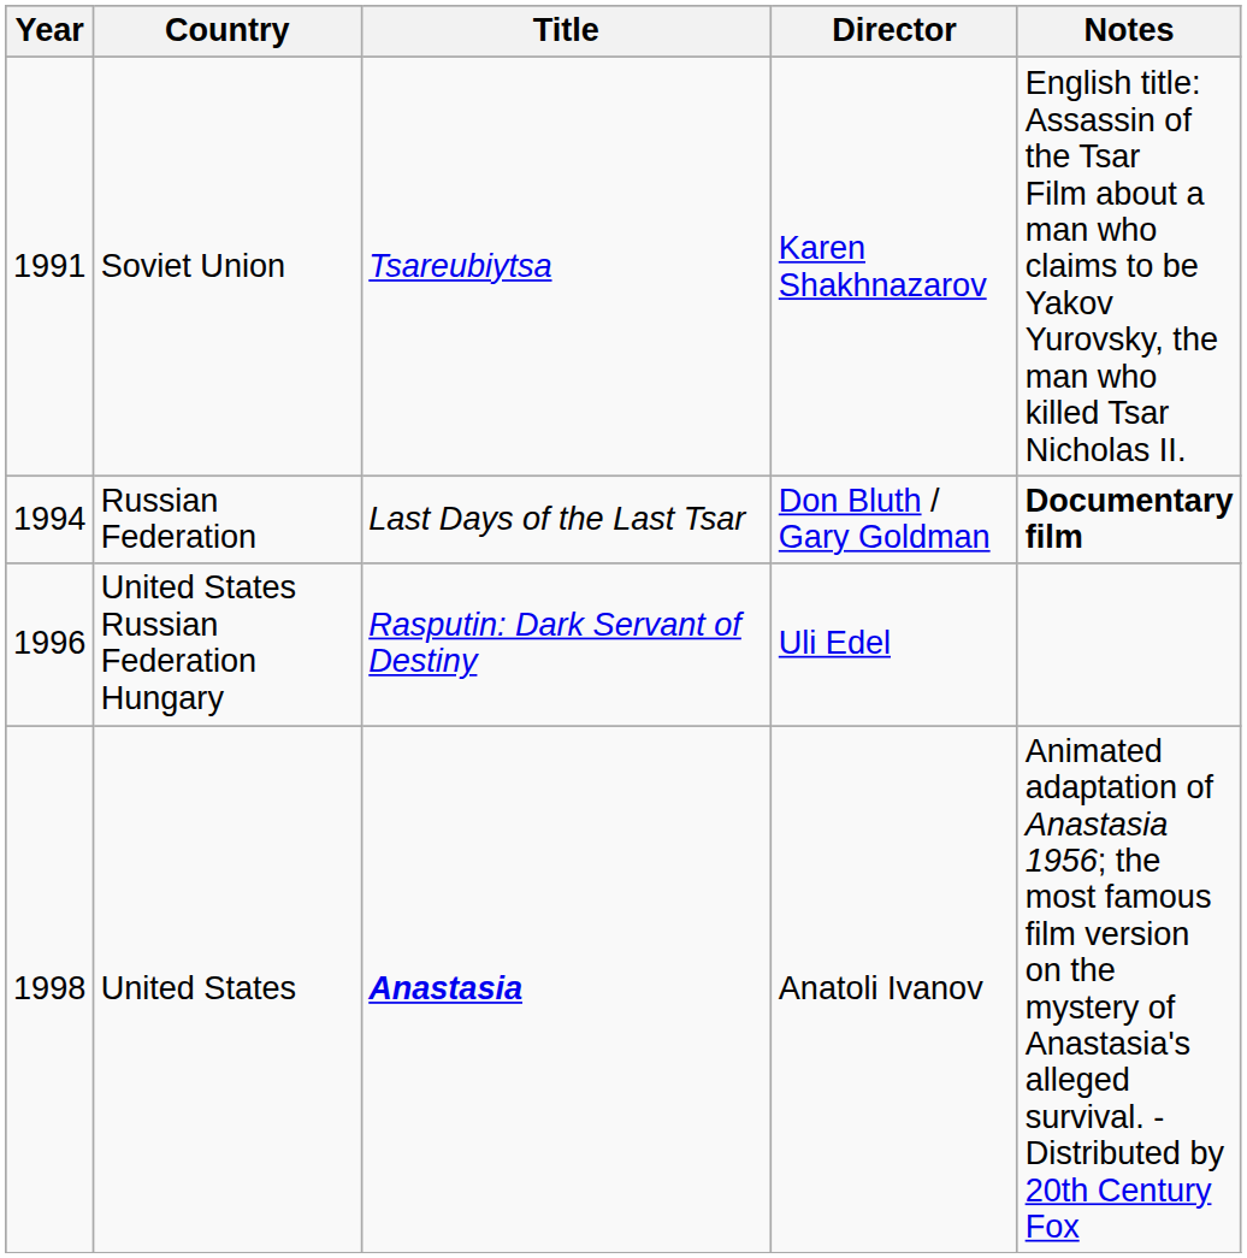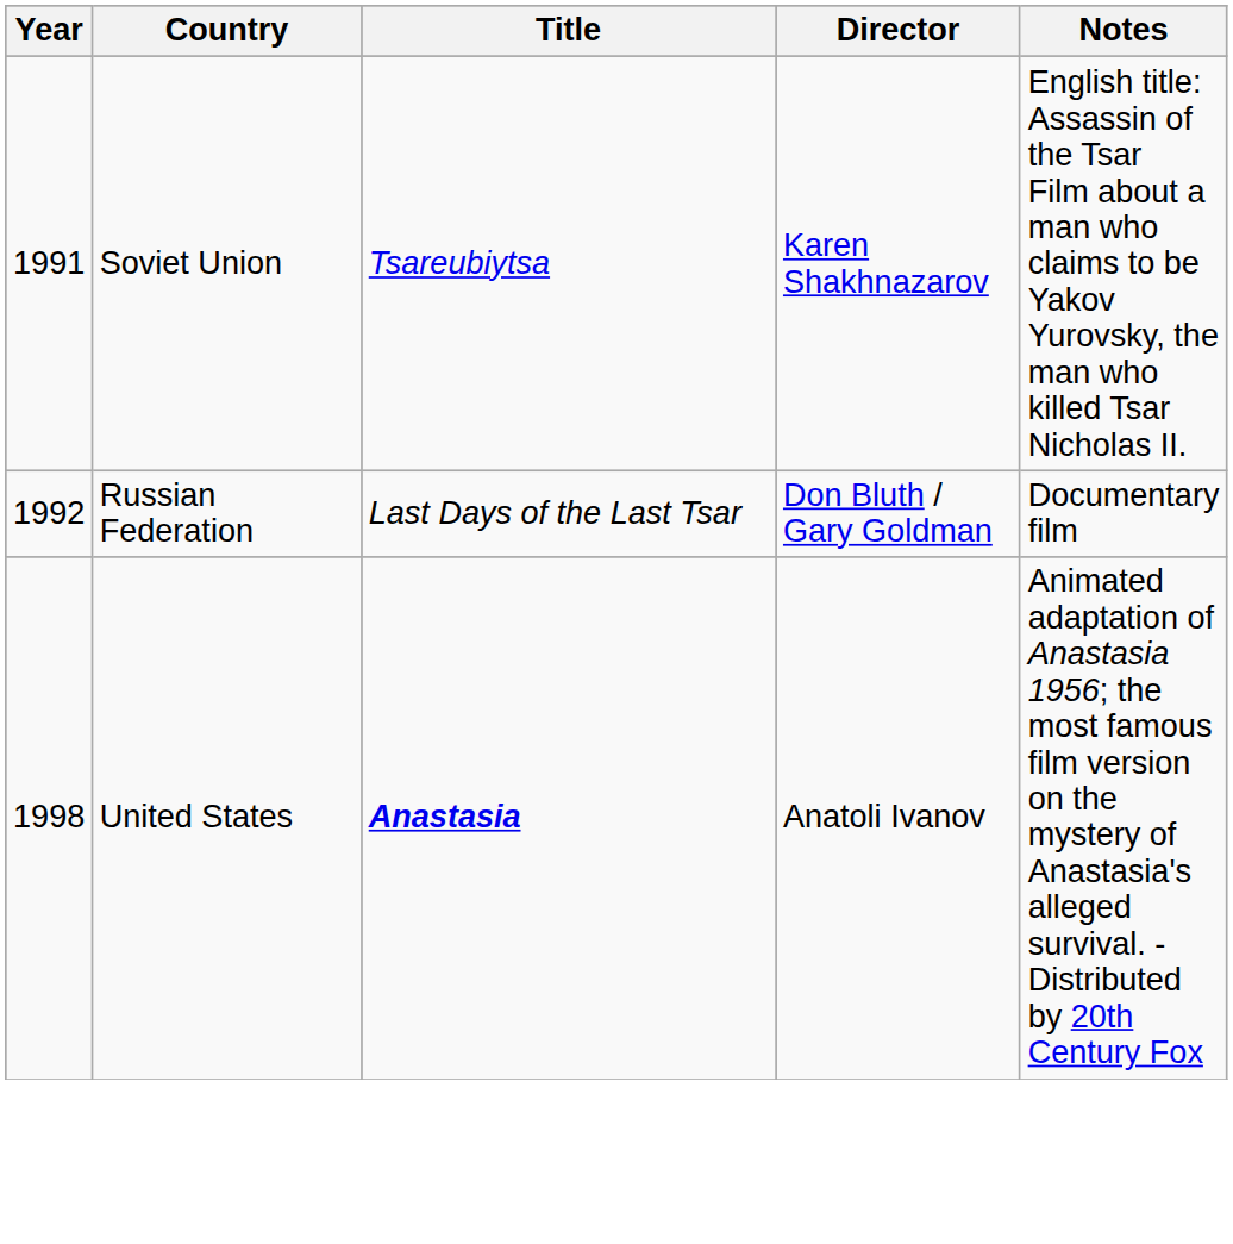Russian Federation | Year: 1994 -> 1992
Russian Federation | Notes: bold -> normal
- row: 1996 | United States Russian Federation Hungary | Rasputin: Dark Servant of Destiny | Uli Edel
